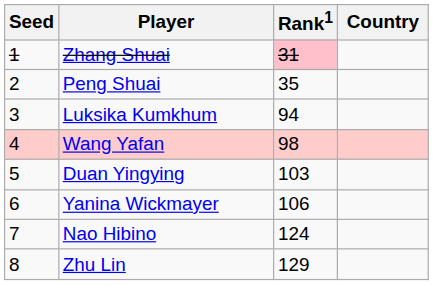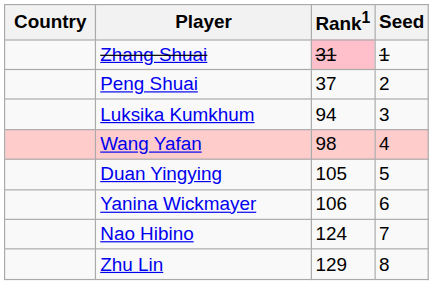columns swapped: Country <-> Seed
Peng Shuai | Rank1: 35 -> 37
Duan Yingying | Rank1: 103 -> 105
